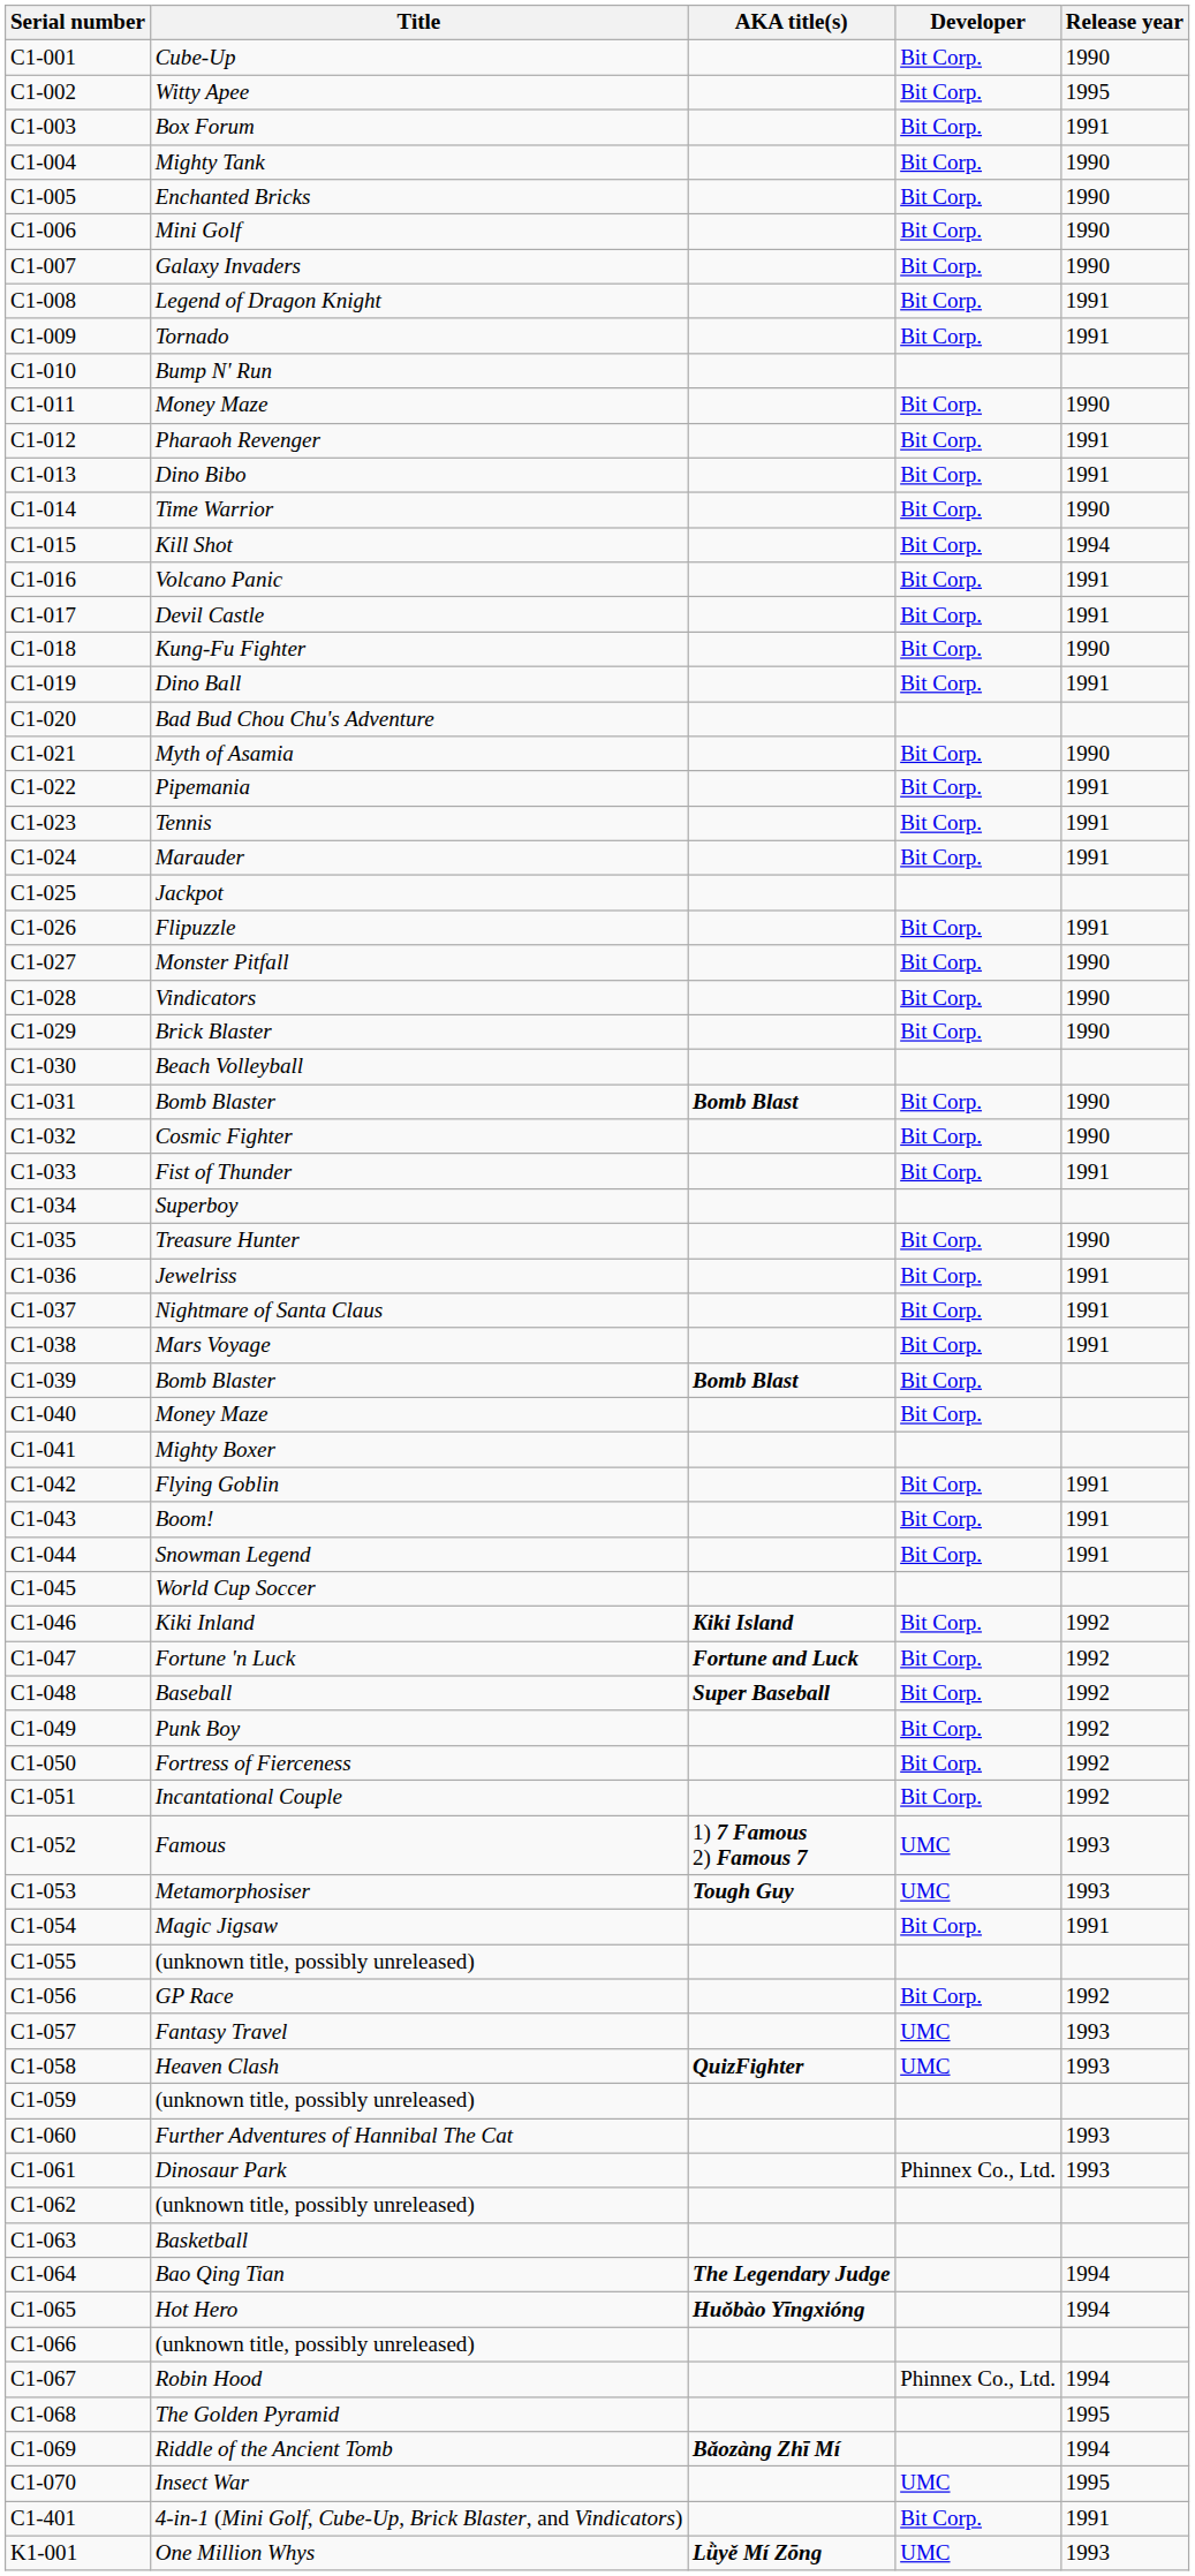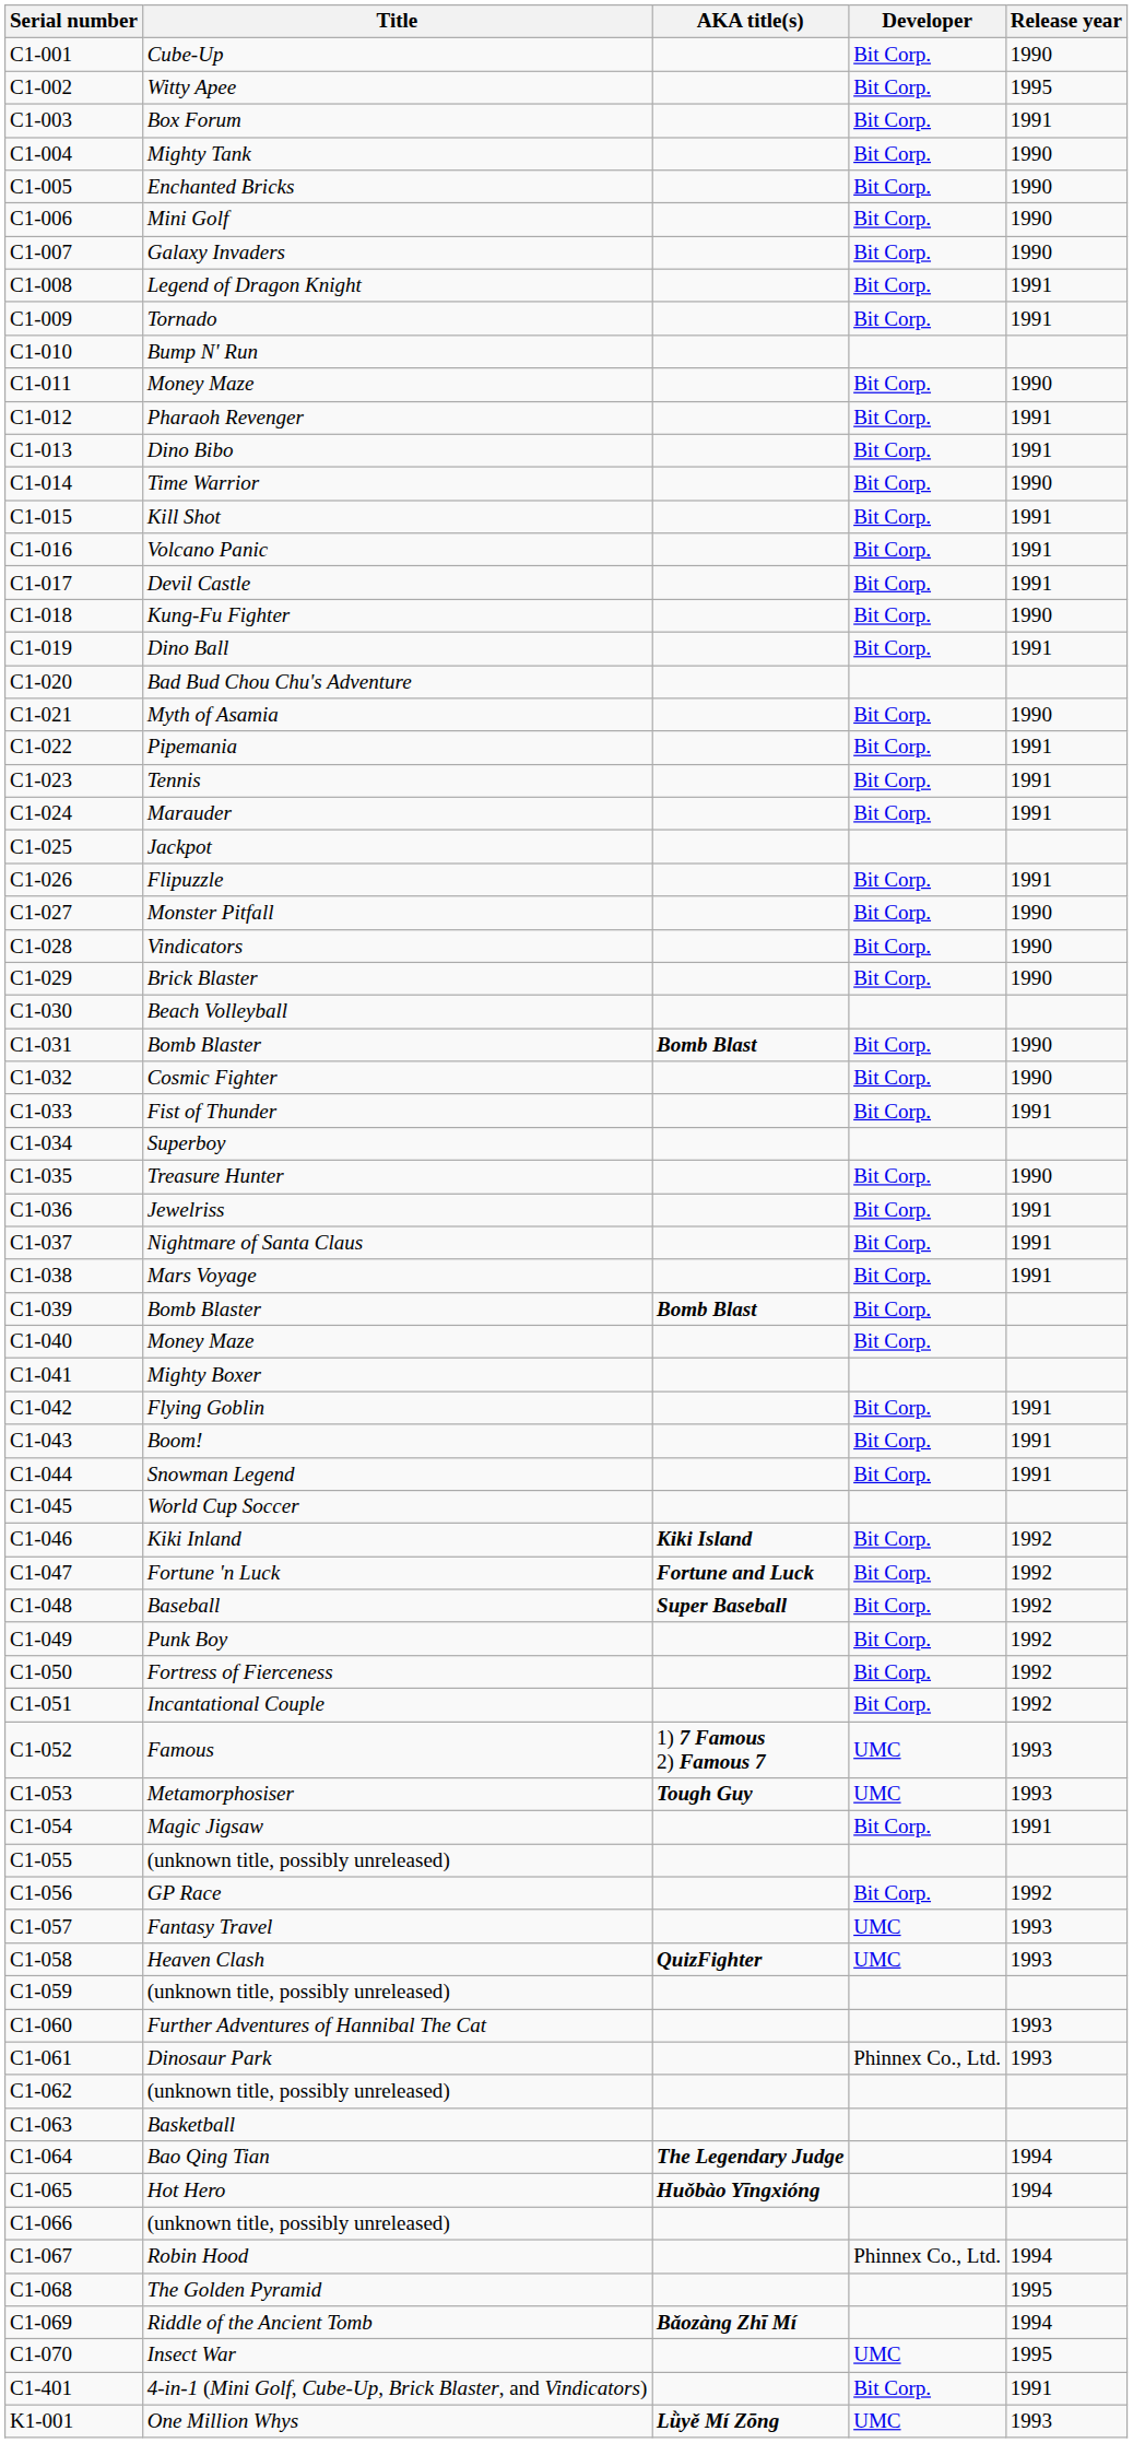Kill Shot | Release year: 1994 -> 1991
